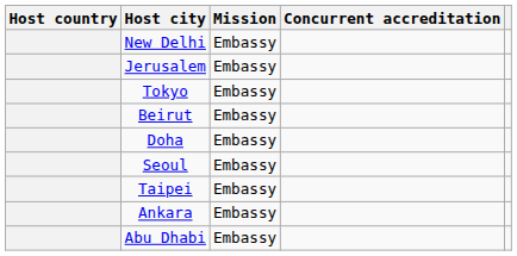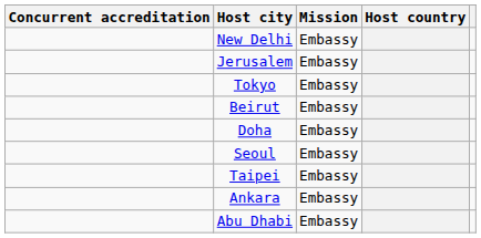columns swapped: Host country <-> Concurrent accreditation
